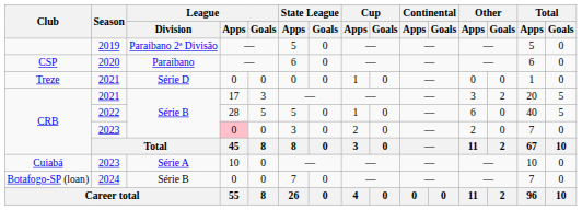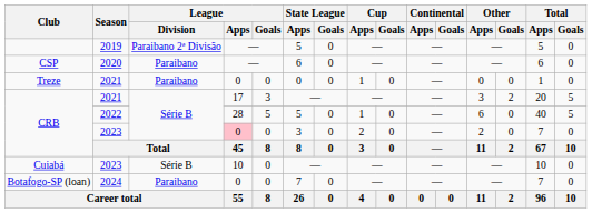Treze | League / Division: Série D -> Paraibano
Cuiabá | League / Division: Série A -> Série B
Botafogo-SP (loan) | League / Division: Série B -> Paraibano
